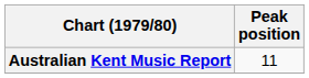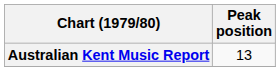Australian Kent Music Report | Peak position: 11 -> 13
